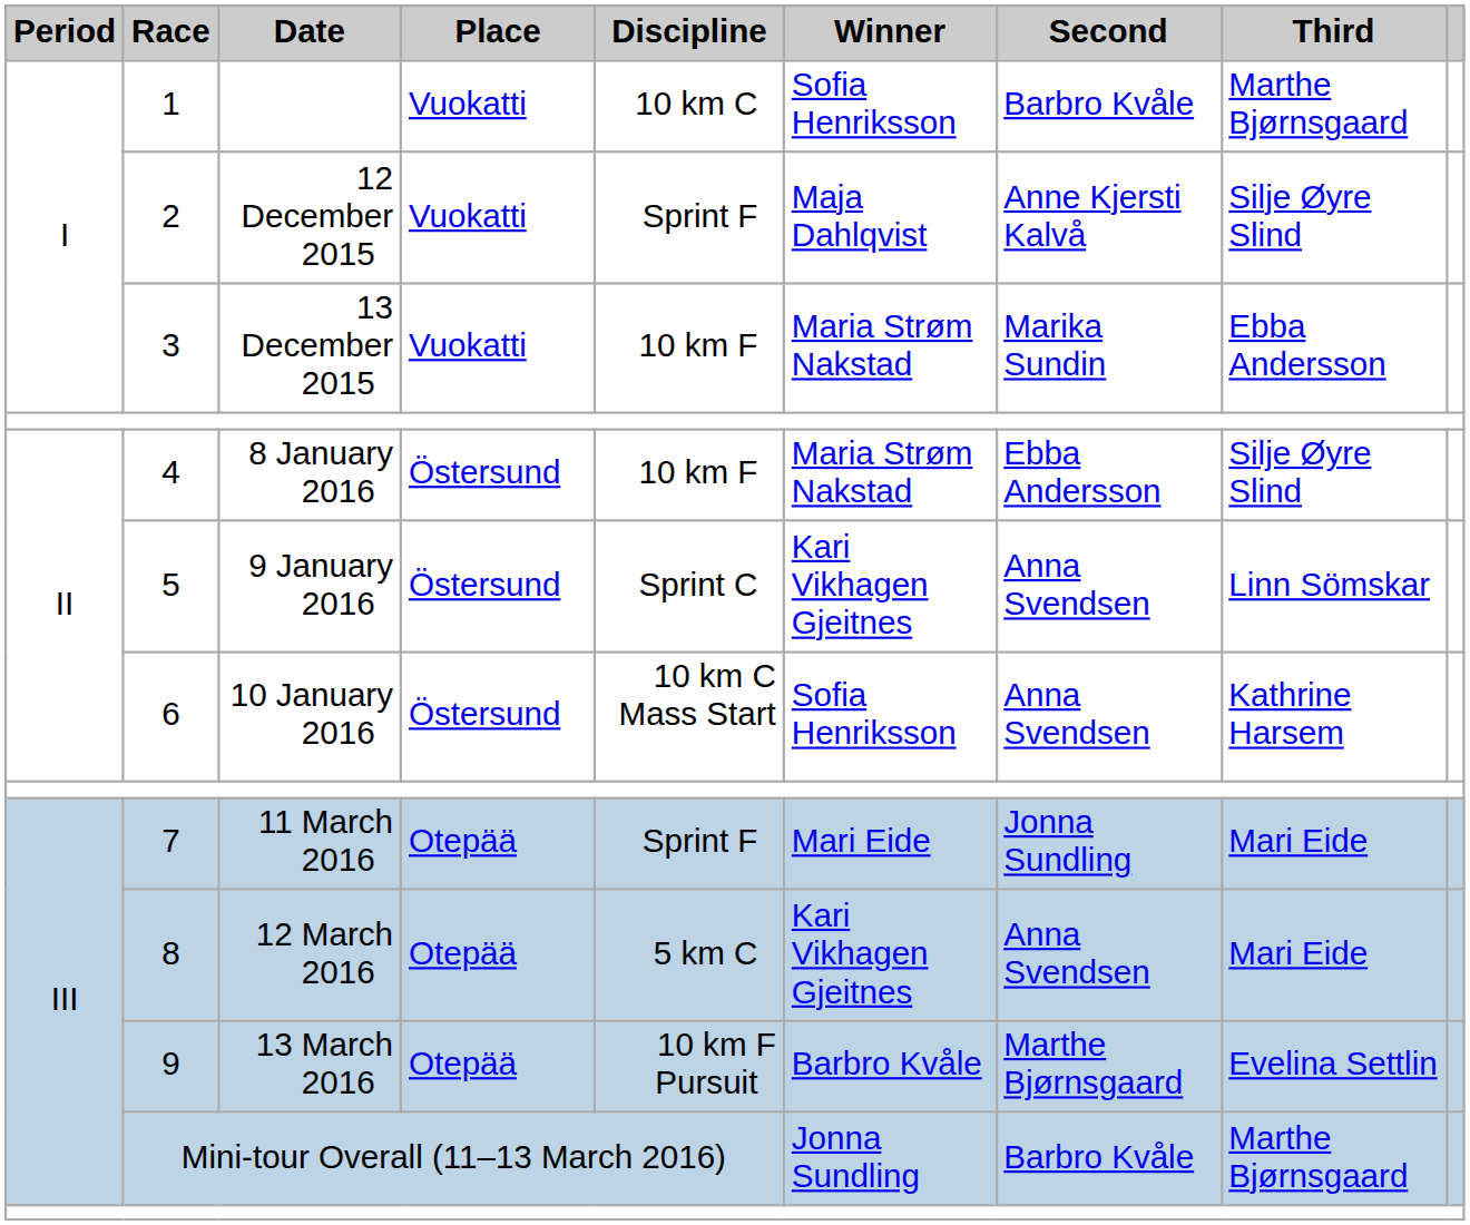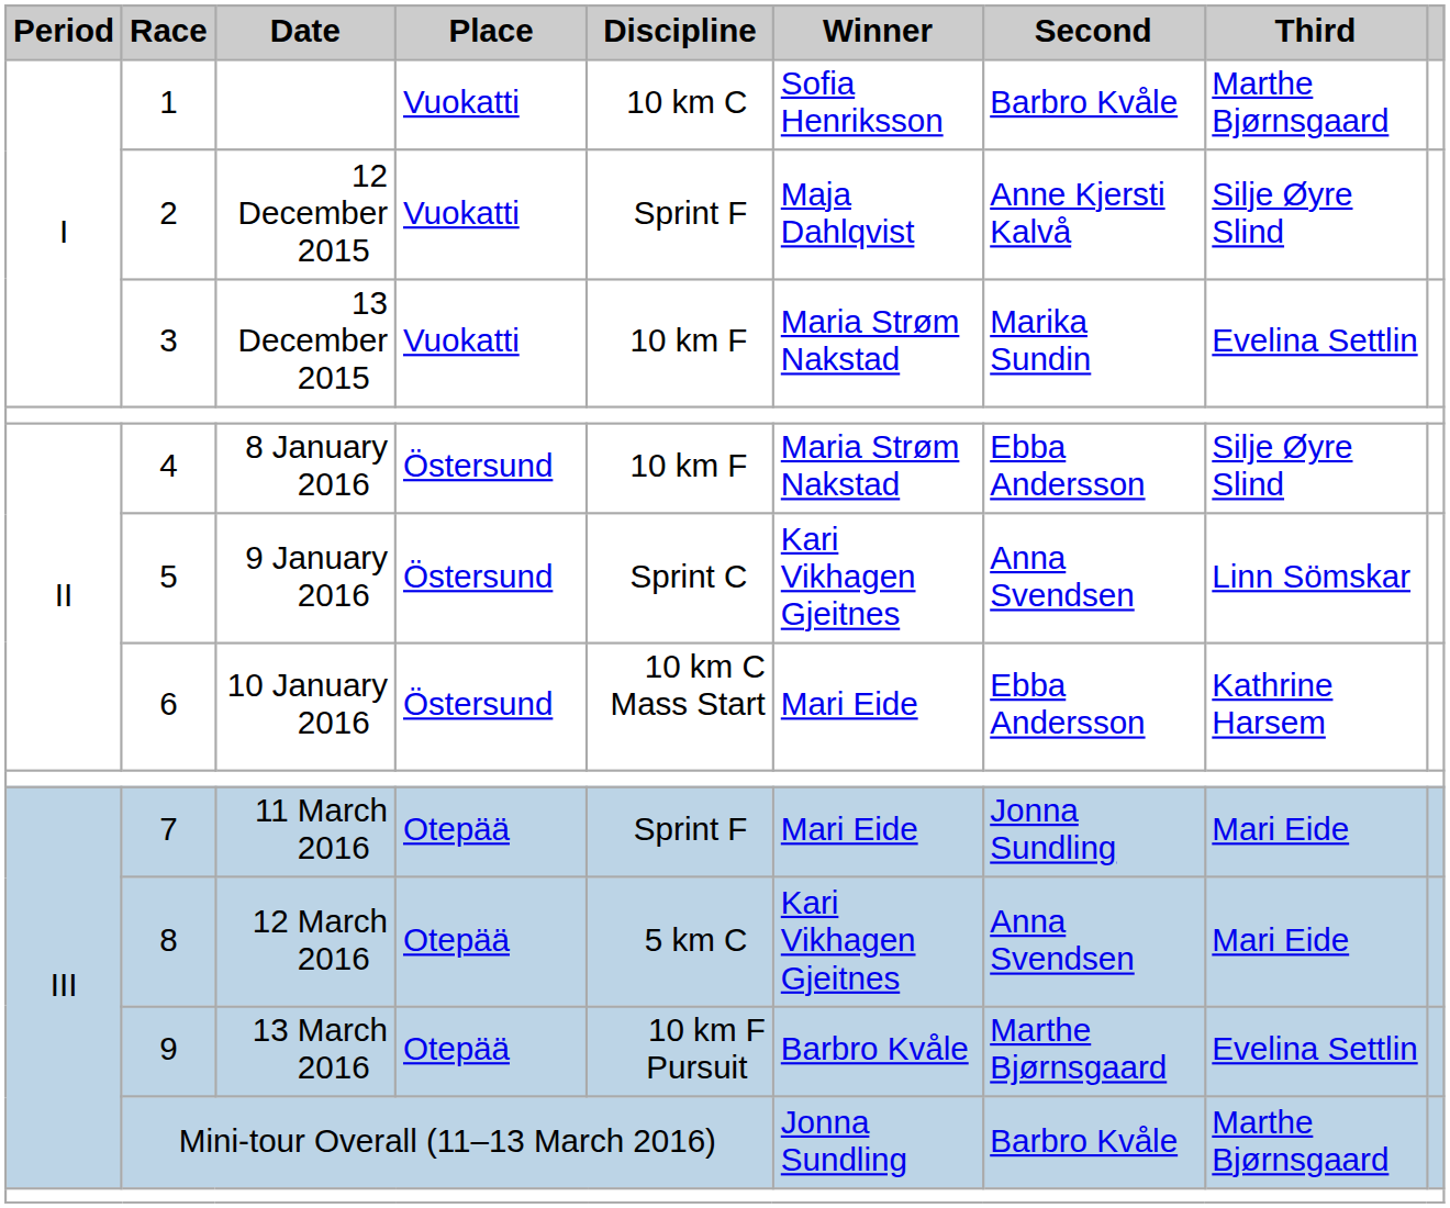3 | Third: Ebba Andersson -> Evelina Settlin
6 | Winner: Sofia Henriksson -> Mari Eide
6 | Second: Anna Svendsen -> Ebba Andersson
